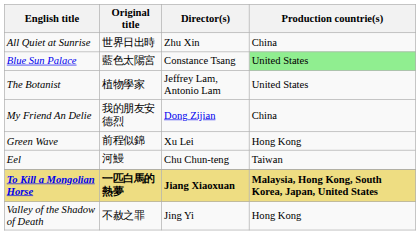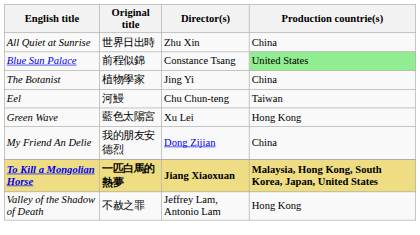Blue Sun Palace | Original title: 藍色太陽宮 -> 前程似錦
The Botanist | Director(s): Jeffrey Lam, Antonio Lam -> Jing Yi
The Botanist | Production countrie(s): United States -> China
rows swapped: Eel <-> My Friend An Delie
Green Wave | Original title: 前程似錦 -> 藍色太陽宮
Valley of the Shadow of Death | Director(s): Jing Yi -> Jeffrey Lam, Antonio Lam
